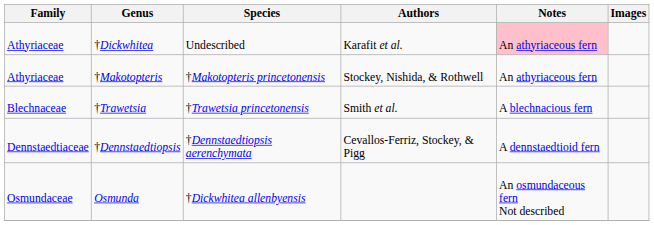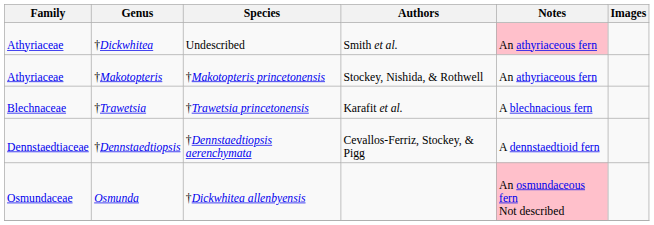†Dickwhitea | Authors: Karafit et al. -> Smith et al.
†Trawetsia | Authors: Smith et al. -> Karafit et al.
Osmunda | Notes: no background -> pink background
